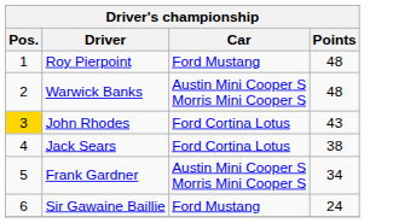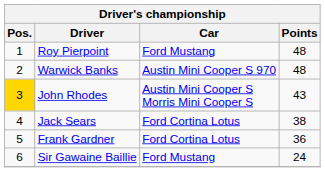Warwick Banks | Car: Austin Mini Cooper S Morris Mini Cooper S -> Austin Mini Cooper S 970
John Rhodes | Car: Ford Cortina Lotus -> Austin Mini Cooper S Morris Mini Cooper S
Frank Gardner | Car: Austin Mini Cooper S Morris Mini Cooper S -> Ford Cortina Lotus
Frank Gardner | Points: 34 -> 36
